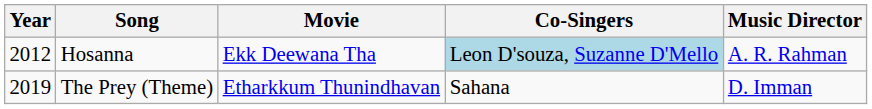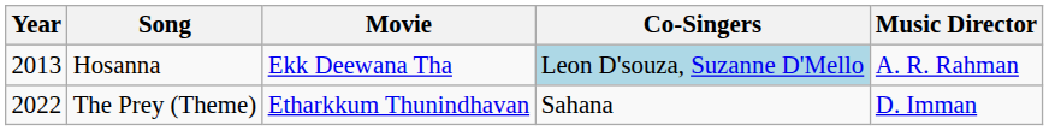Hosanna | Year: 2012 -> 2013
The Prey (Theme) | Year: 2019 -> 2022
